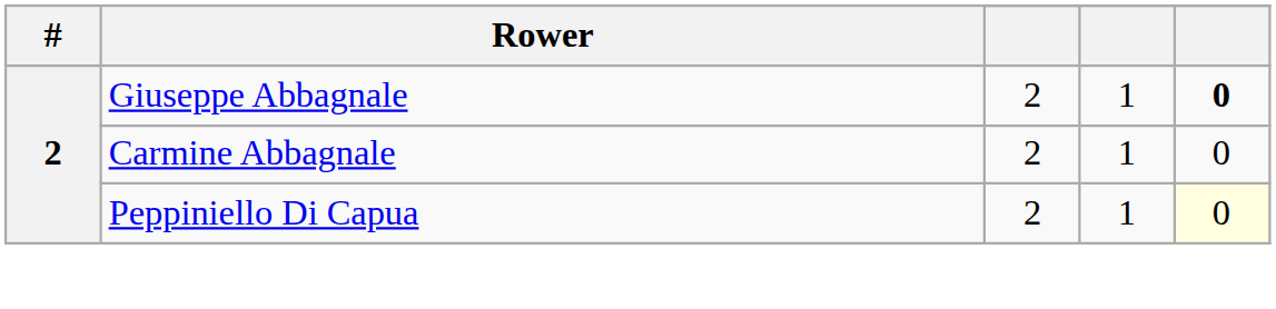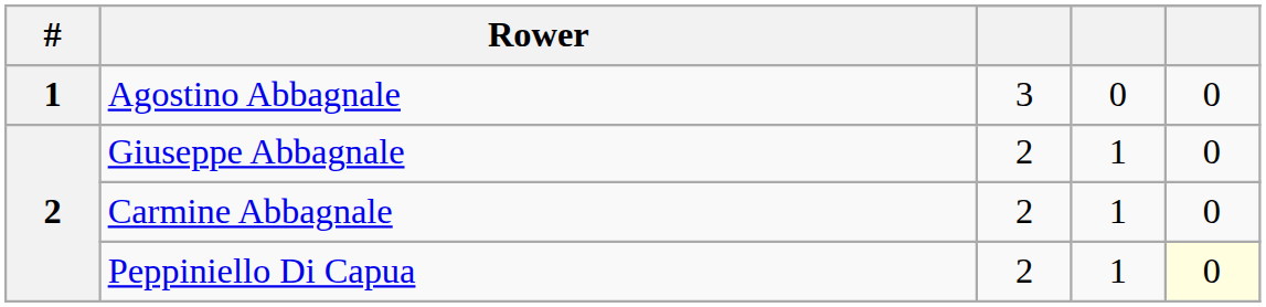+ row: 1 | Agostino Abbagnale | 3 | 0 | 0
Giuseppe Abbagnale | column 5: bold -> normal
